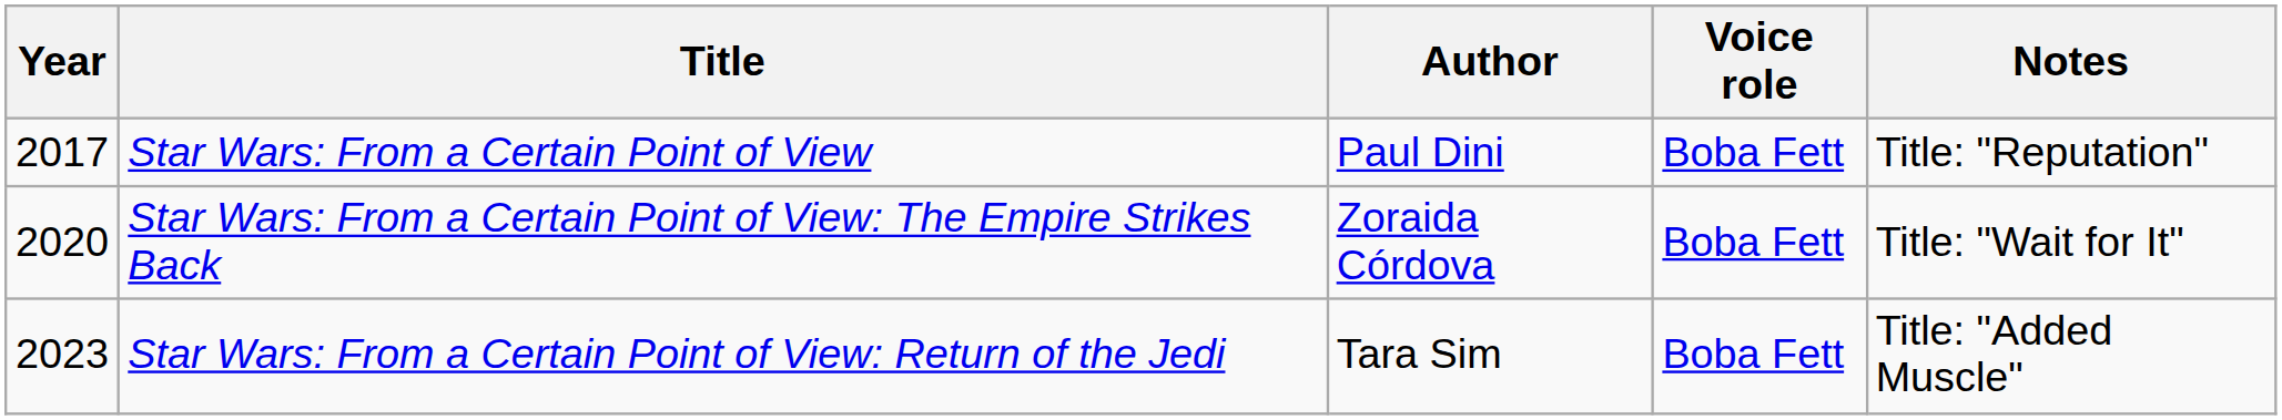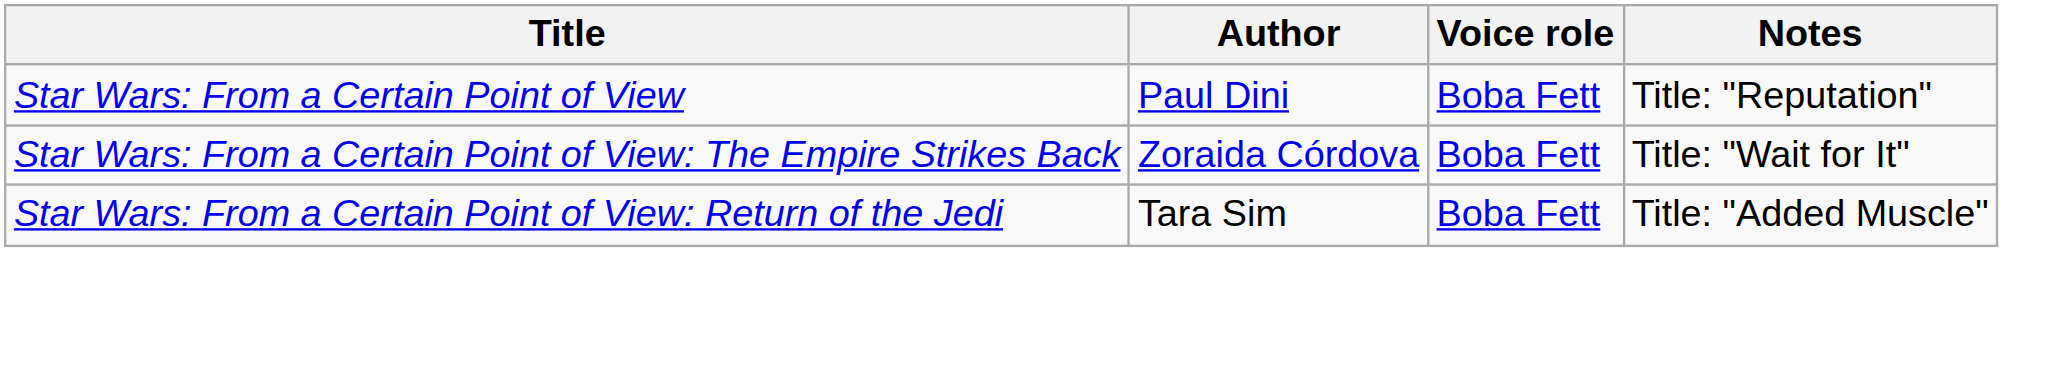- column: Year | 2017 | 2020 | 2023
